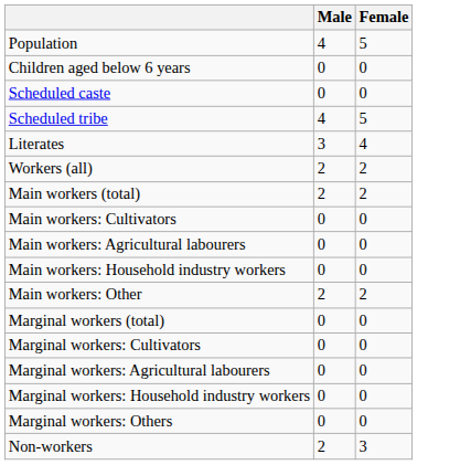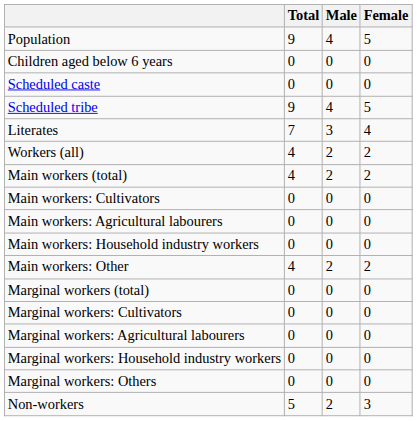+ column: Total | 9 | 0 | 0 | 9 | 7 | 4 | 4 | 0 | 0 | 0 | 4 | 0 | 0 | 0 | 0 | 0 | 5
